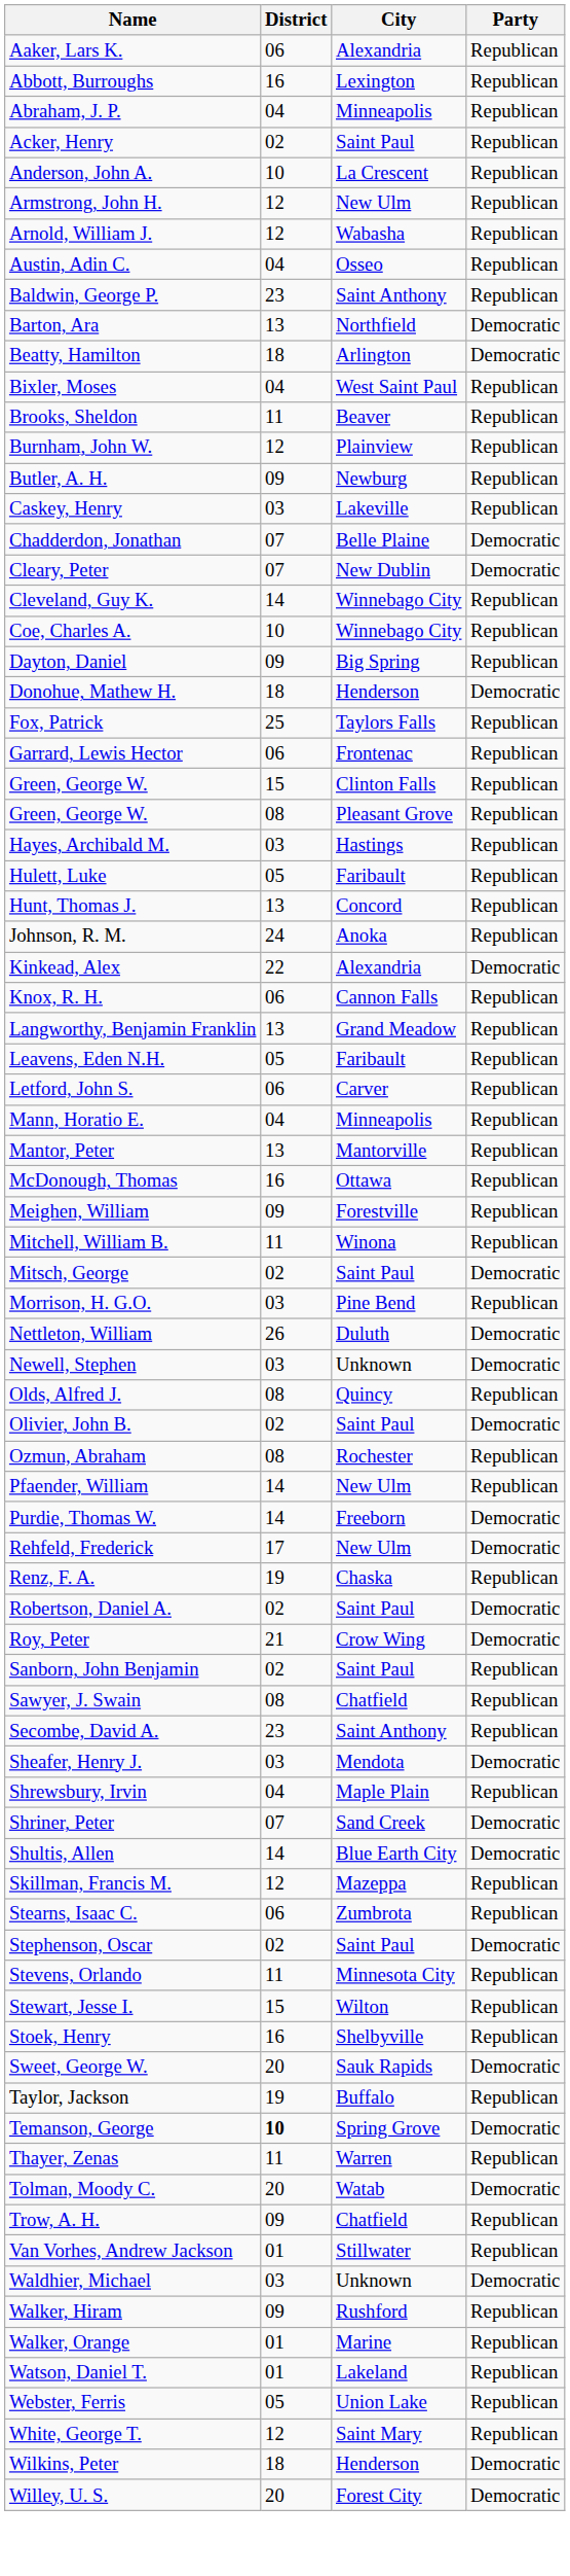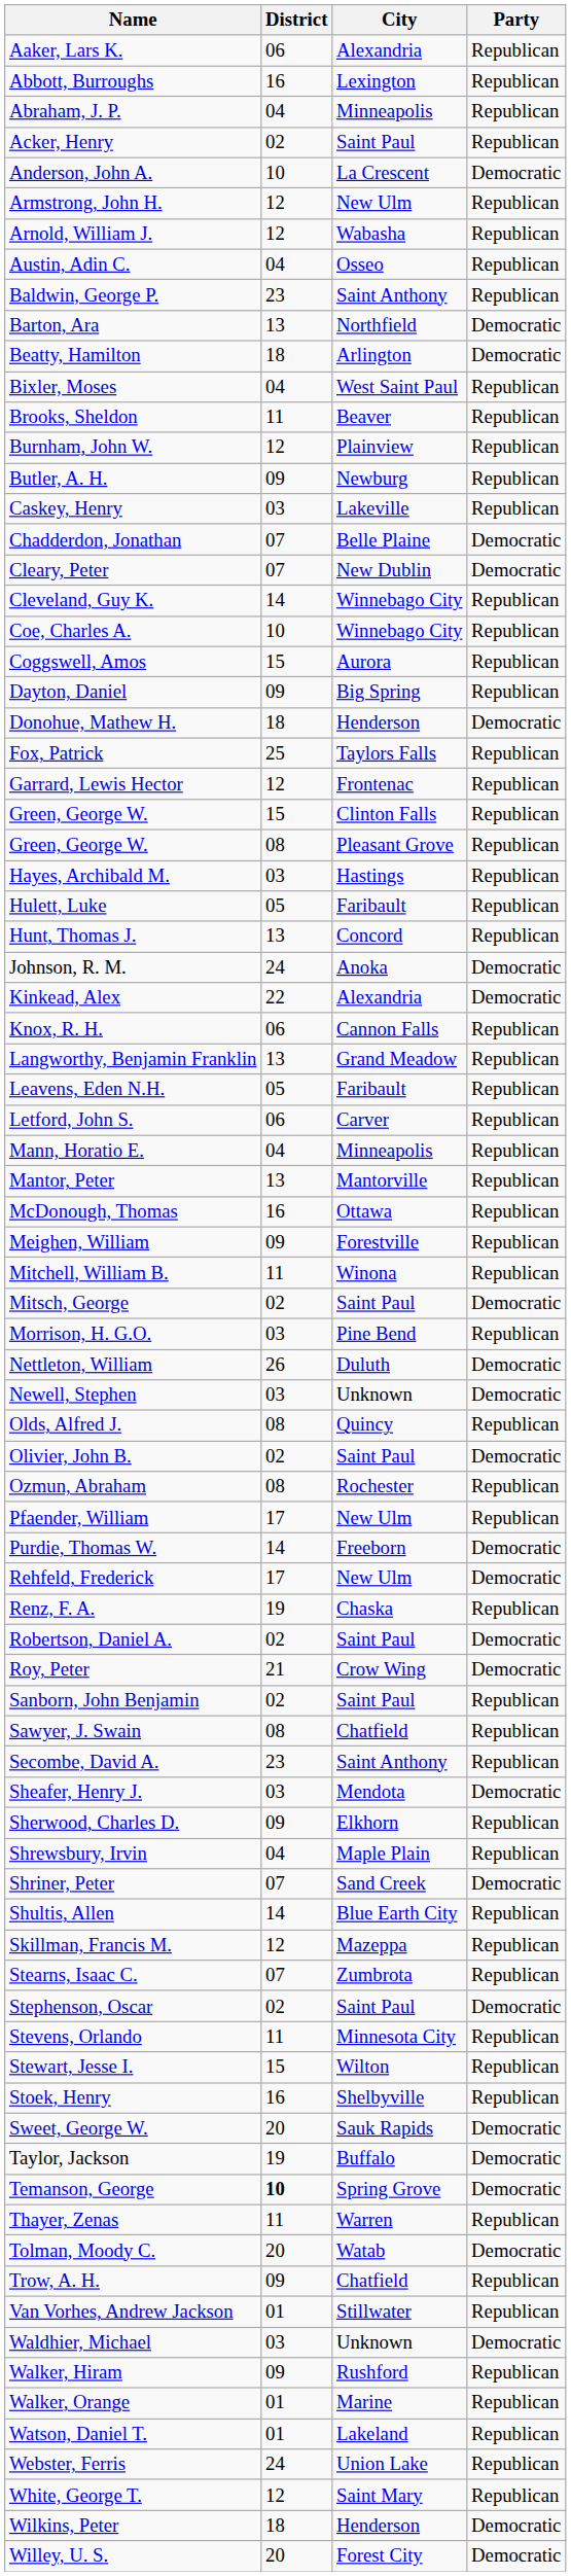Anderson, John A. | Party: Republican -> Democratic
+ row: Coggswell, Amos | 15 | Aurora | Republican
Garrard, Lewis Hector | District: 06 -> 12
Johnson, R. M. | Party: Republican -> Democratic
Pfaender, William | District: 14 -> 17
+ row: Sherwood, Charles D. | 09 | Elkhorn | Republican
Shultis, Allen | Party: Democratic -> Republican
Stearns, Isaac C. | District: 06 -> 07
Taylor, Jackson | Party: Republican -> Democratic
Webster, Ferris | District: 05 -> 24
